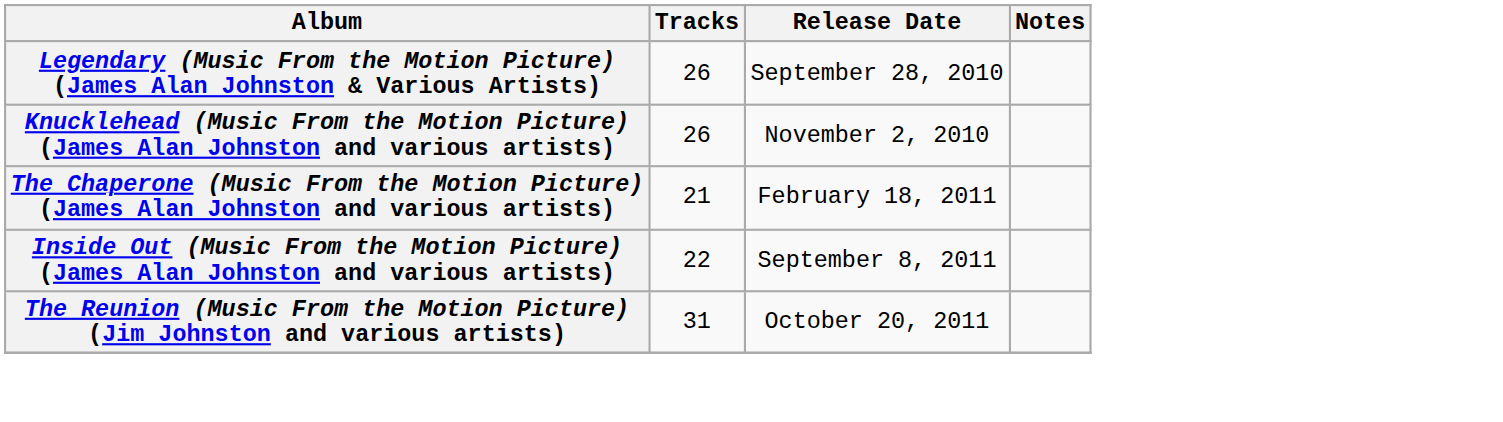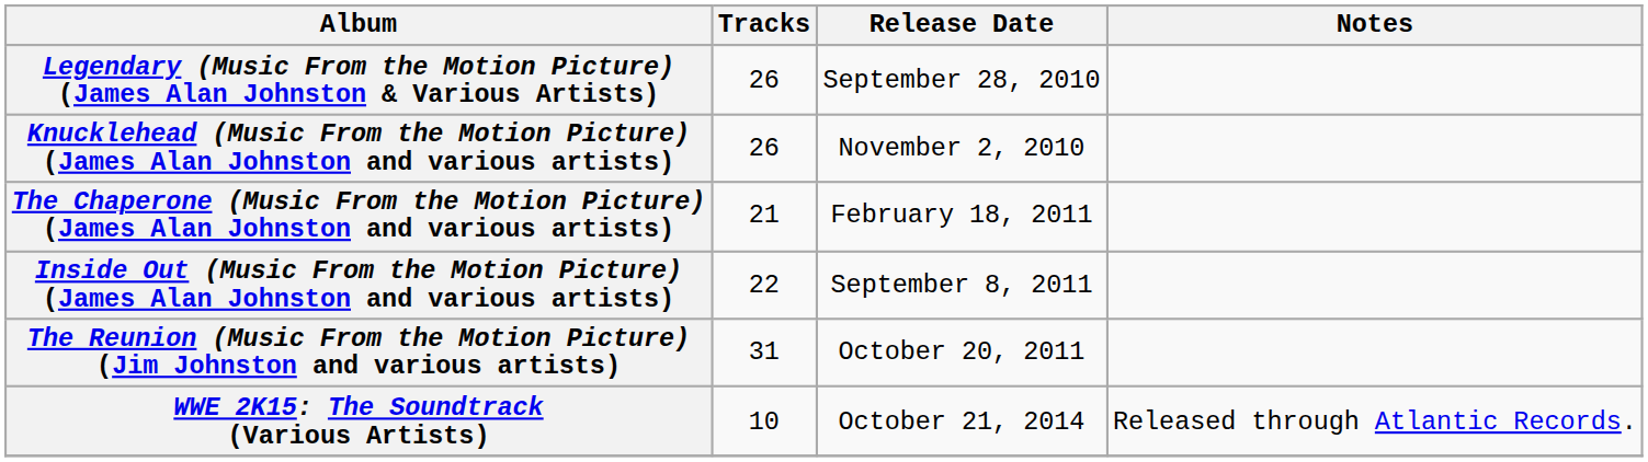+ row: WWE 2K15: The Soundtrack (Various Artists) | 10 | October 21, 2014 | Released through Atlantic Records.
